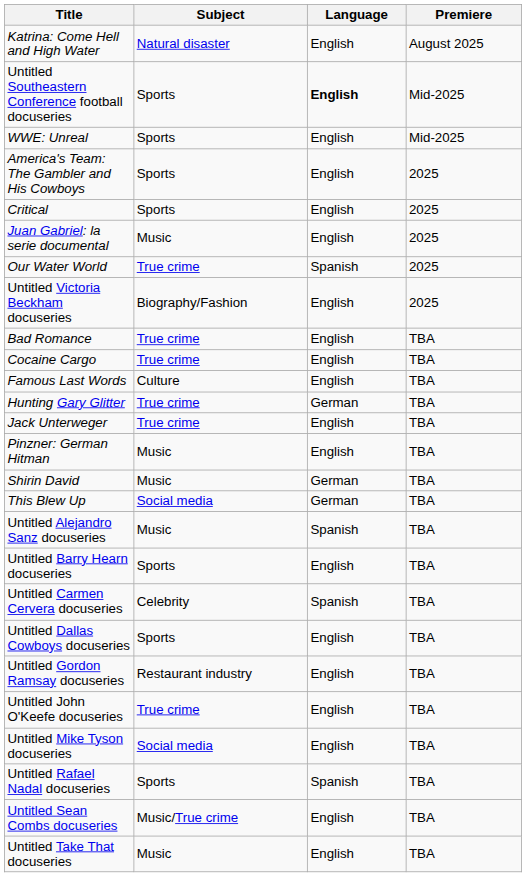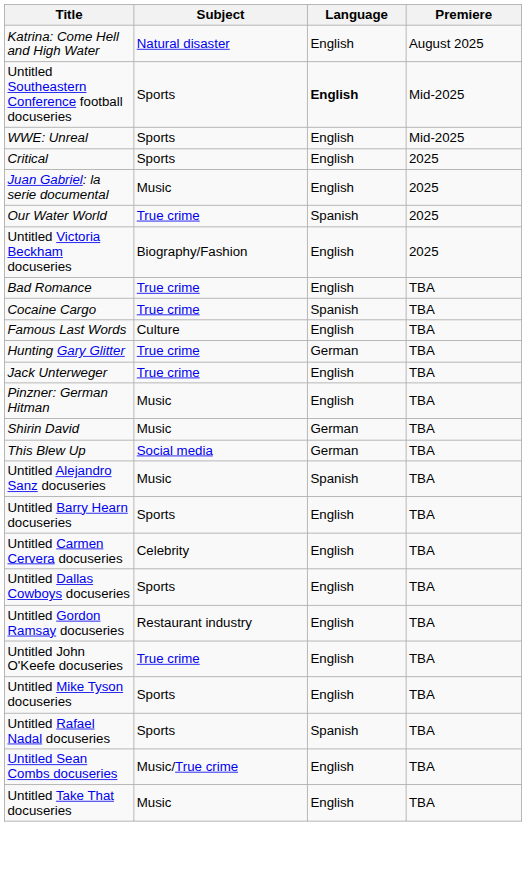- row: America's Team: The Gambler and His Cowboys | Sports | English | 2025
Cocaine Cargo | Language: English -> Spanish
Untitled Carmen Cervera docuseries | Language: Spanish -> English
Untitled Mike Tyson docuseries | Subject: Social media -> Sports
